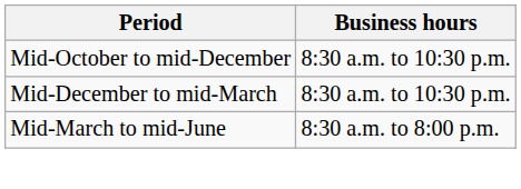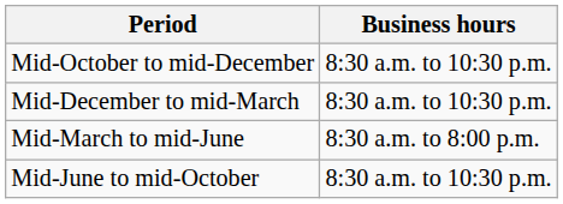+ row: Mid-June to mid-October | 8:30 a.m. to 10:30 p.m.
